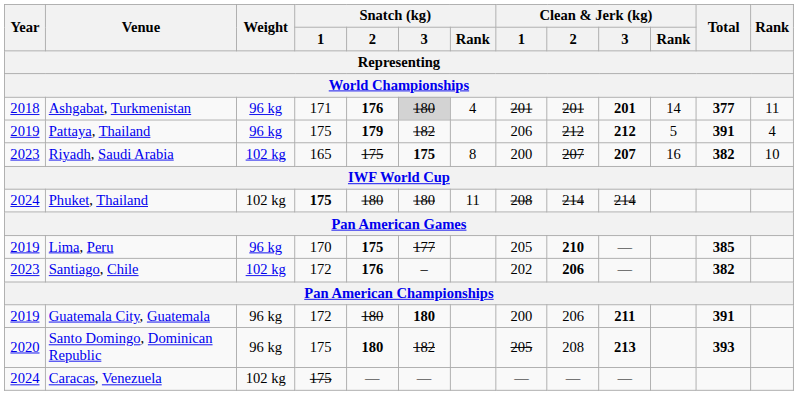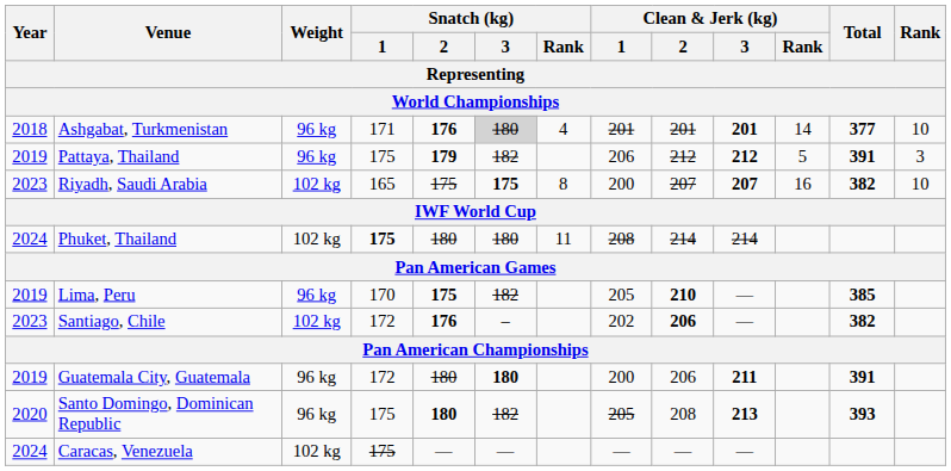Ashgabat, Turkmenistan | Rank: 11 -> 10
Pattaya, Thailand | Rank: 4 -> 3
Lima, Peru | Snatch (kg) / 3: 177 -> 182
